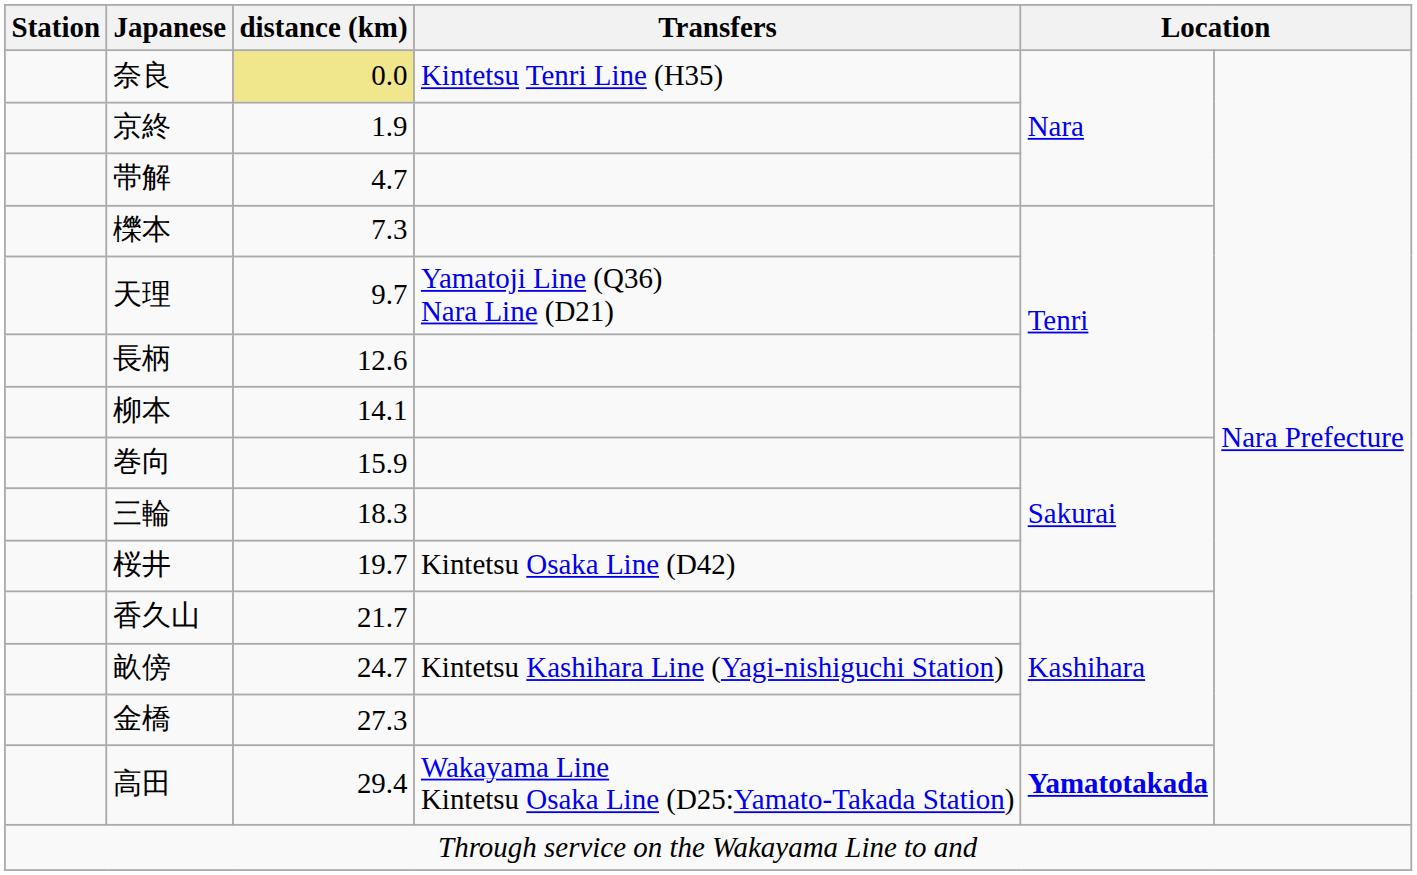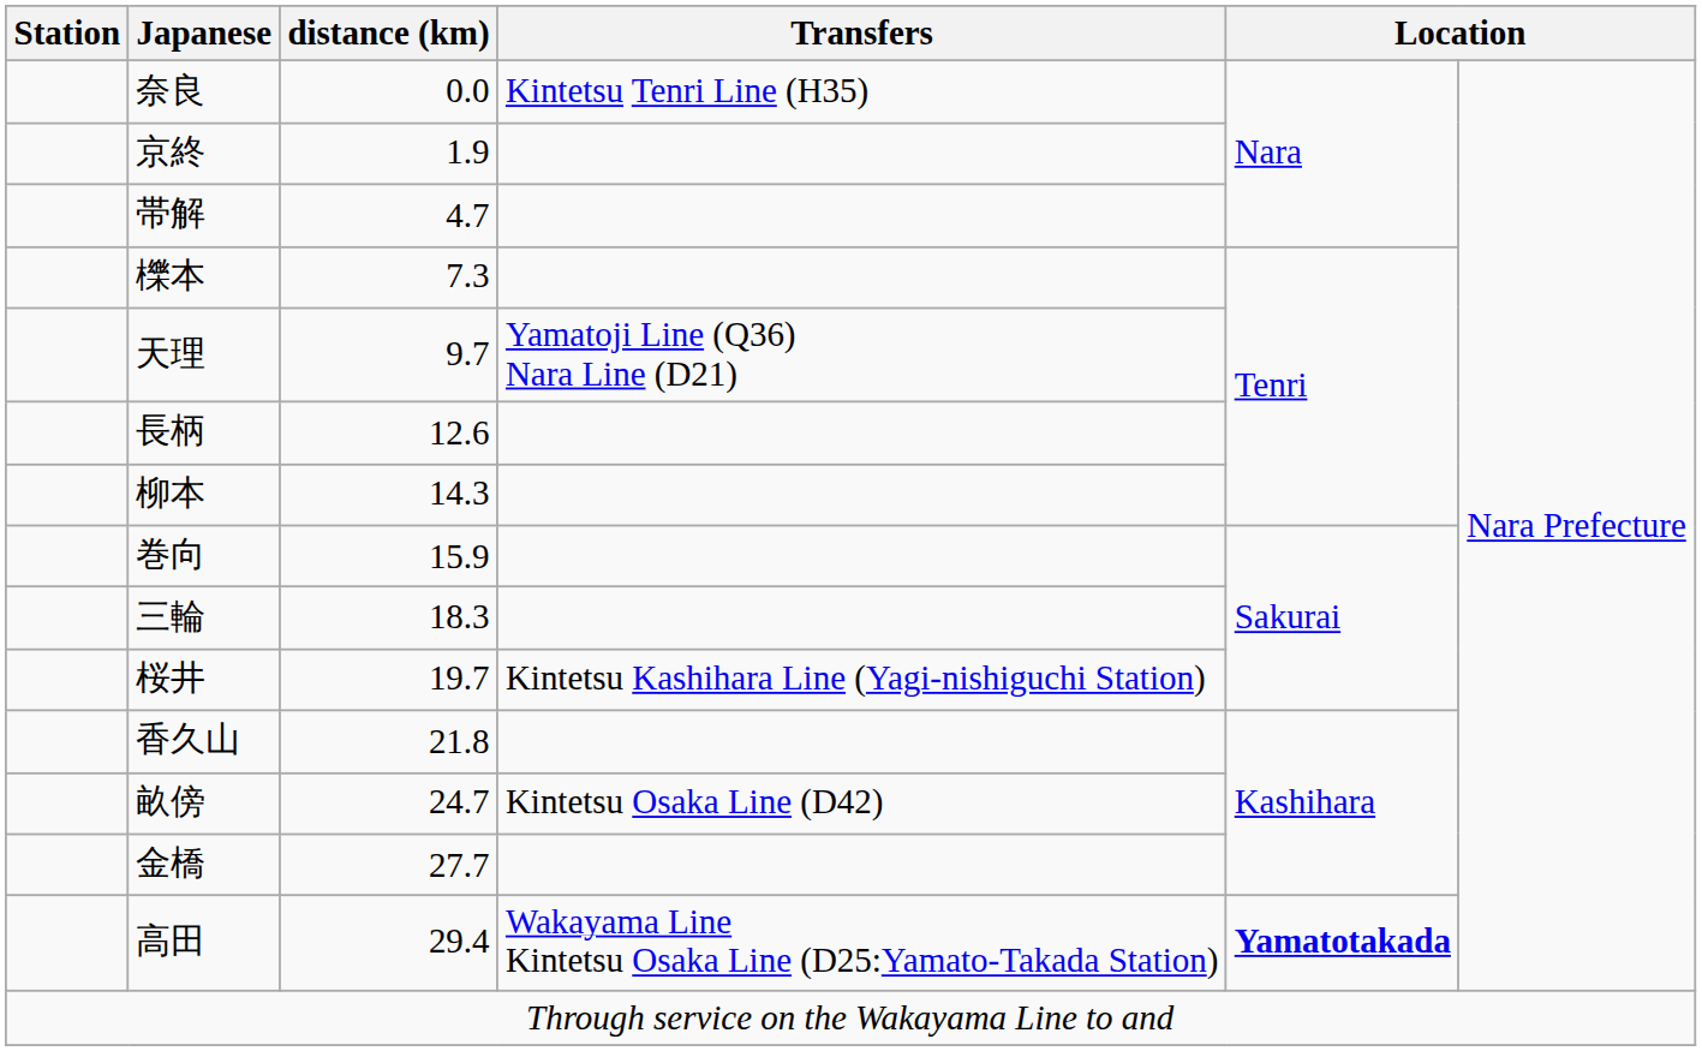奈良 | distance (km): khaki background -> no background
柳本 | distance (km): 14.1 -> 14.3
桜井 | Transfers: Kintetsu Osaka Line (D42) -> Kintetsu Kashihara Line (Yagi-nishiguchi Station)
香久山 | distance (km): 21.7 -> 21.8
畝傍 | Transfers: Kintetsu Kashihara Line (Yagi-nishiguchi Station) -> Kintetsu Osaka Line (D42)
金橋 | distance (km): 27.3 -> 27.7
